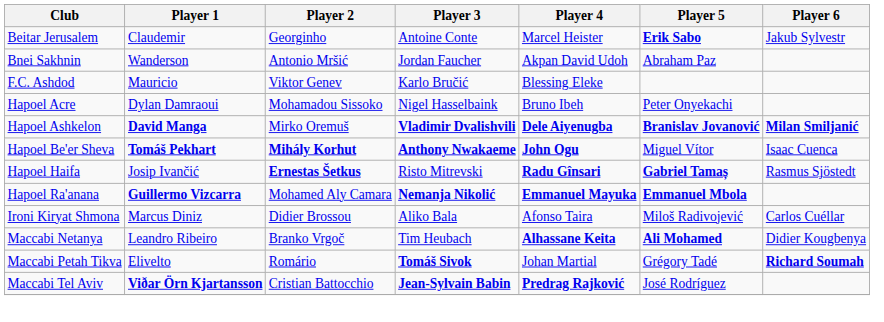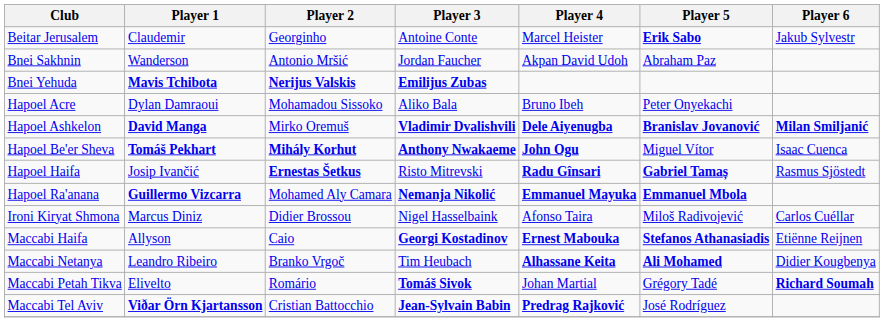+ row: Bnei Yehuda | Mavis Tchibota | Nerijus Valskis | Emilijus Zubas
- row: F.C. Ashdod | Mauricio | Viktor Genev | Karlo Bručić | Blessing Eleke
Hapoel Acre | Player 3: Nigel Hasselbaink -> Aliko Bala
Ironi Kiryat Shmona | Player 3: Aliko Bala -> Nigel Hasselbaink
+ row: Maccabi Haifa | Allyson | Caio | Georgi Kostadinov | Ernest Mabouka | Stefanos Athanasiadis | Etiënne Reijnen
